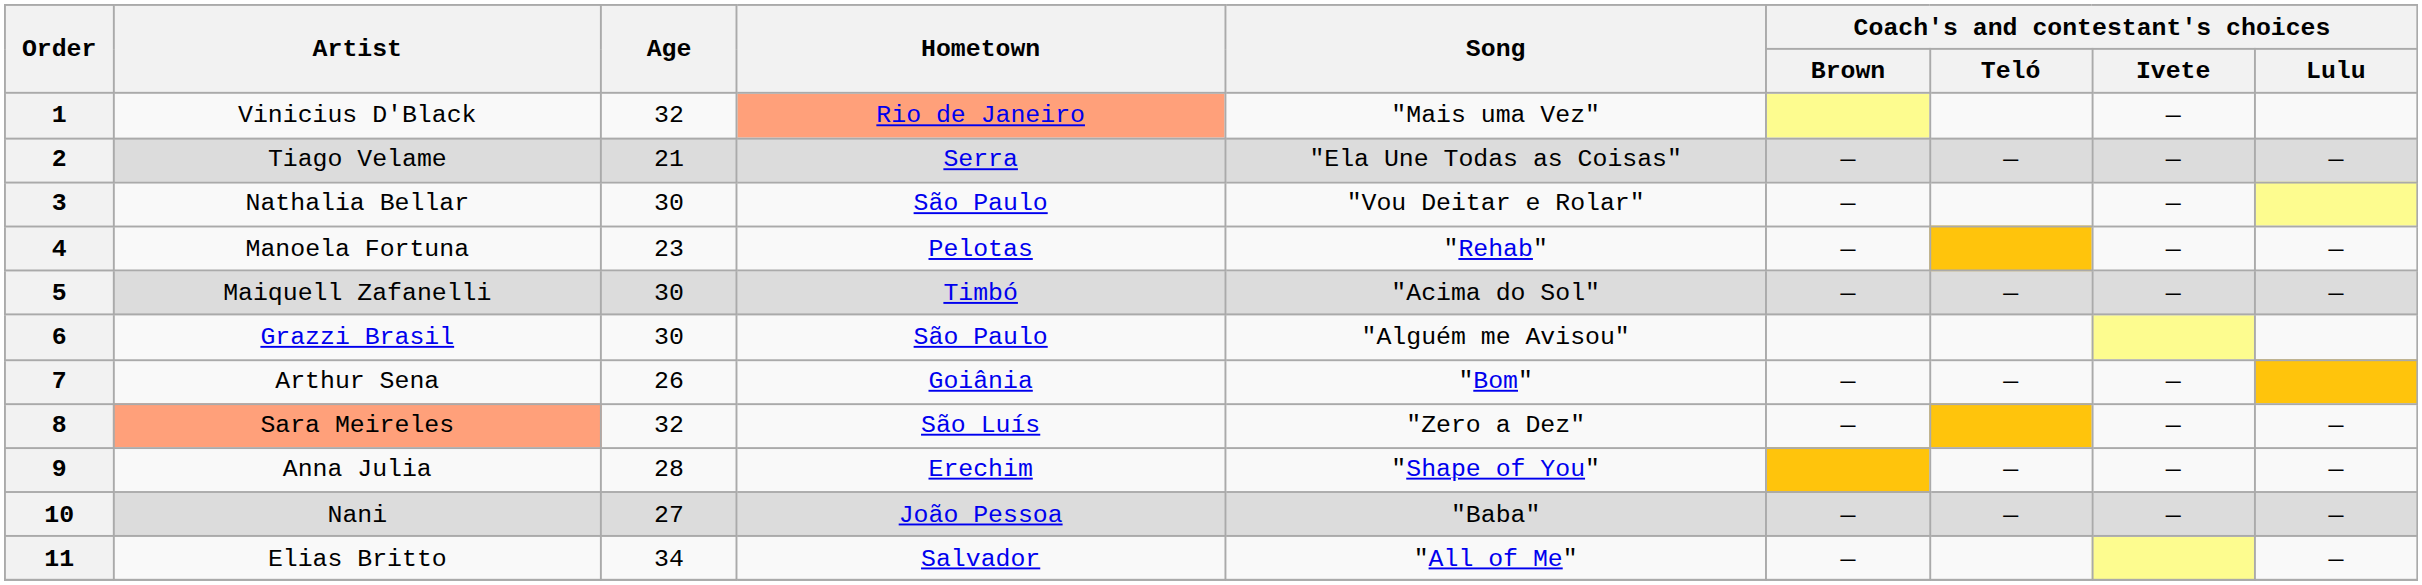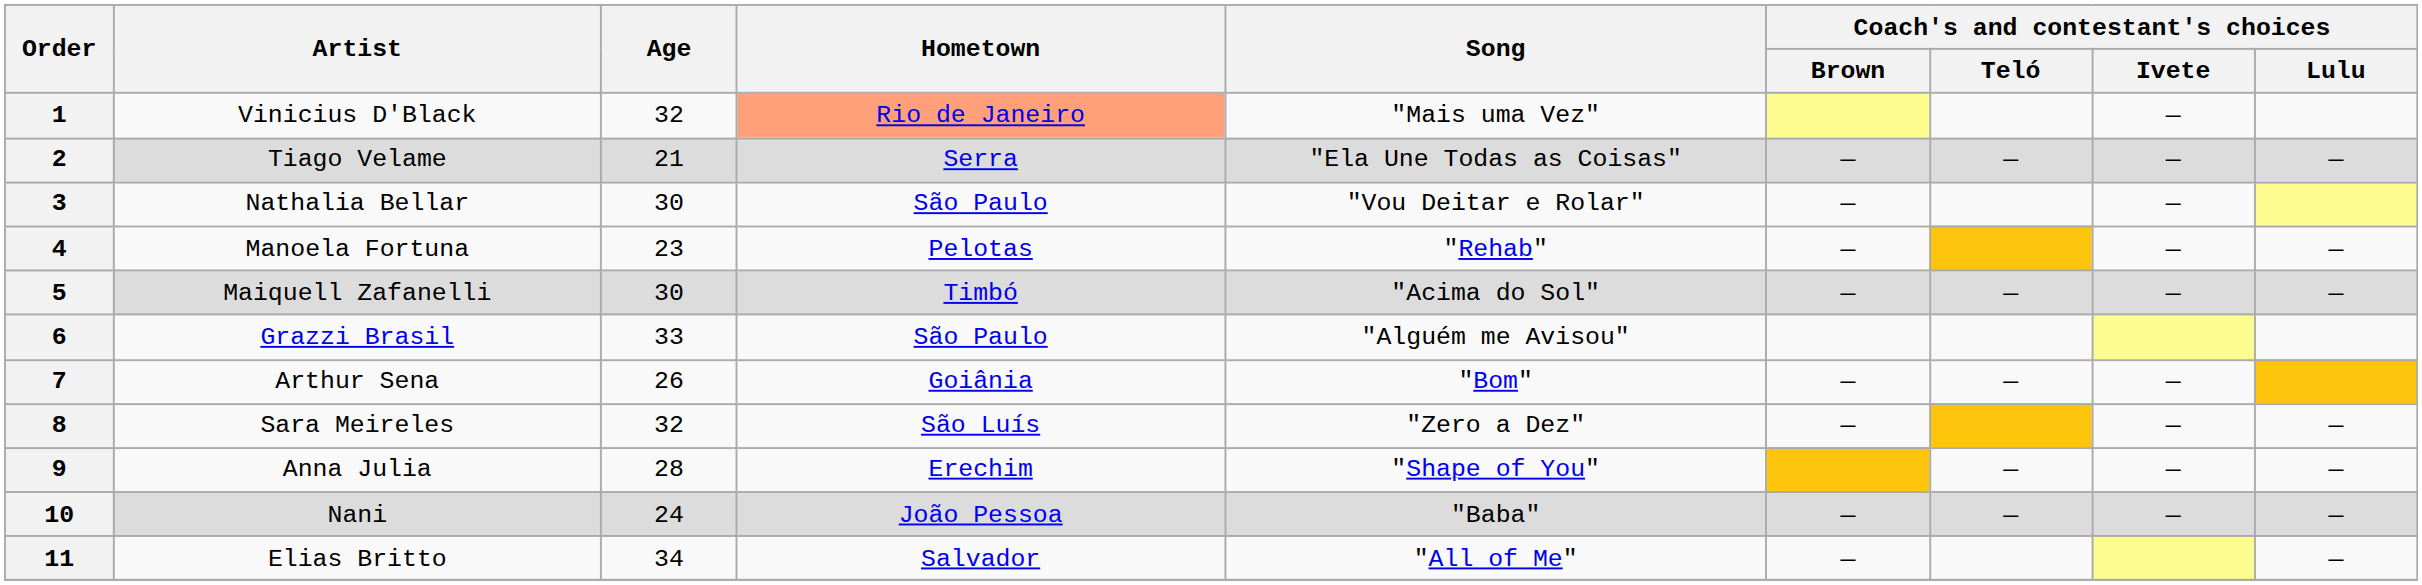6 | Age: 30 -> 33
8 | Artist: lightsalmon background -> no background
10 | Age: 27 -> 24
